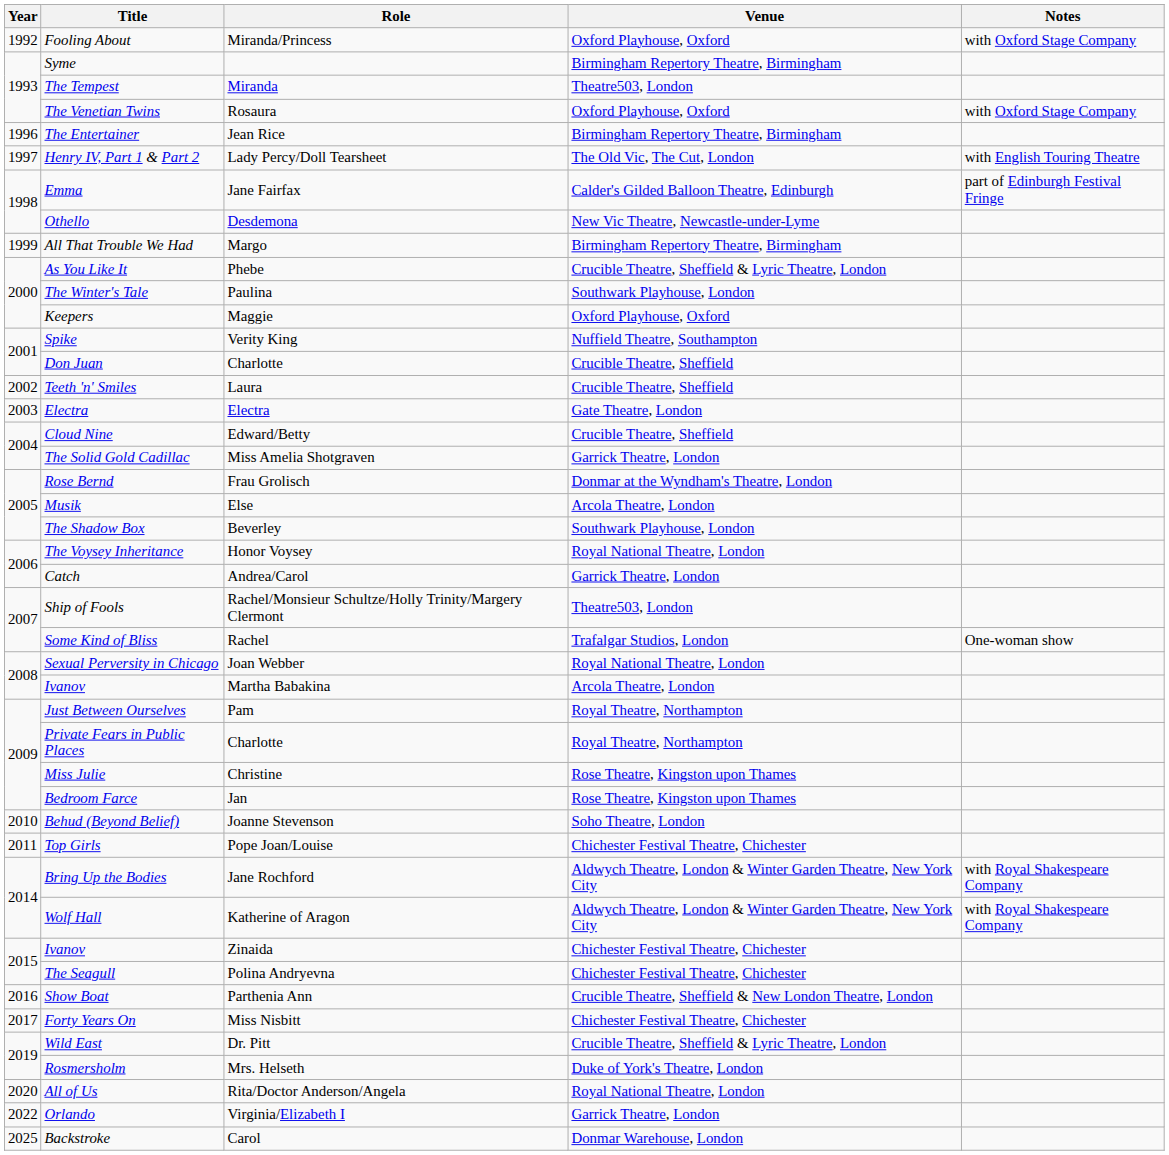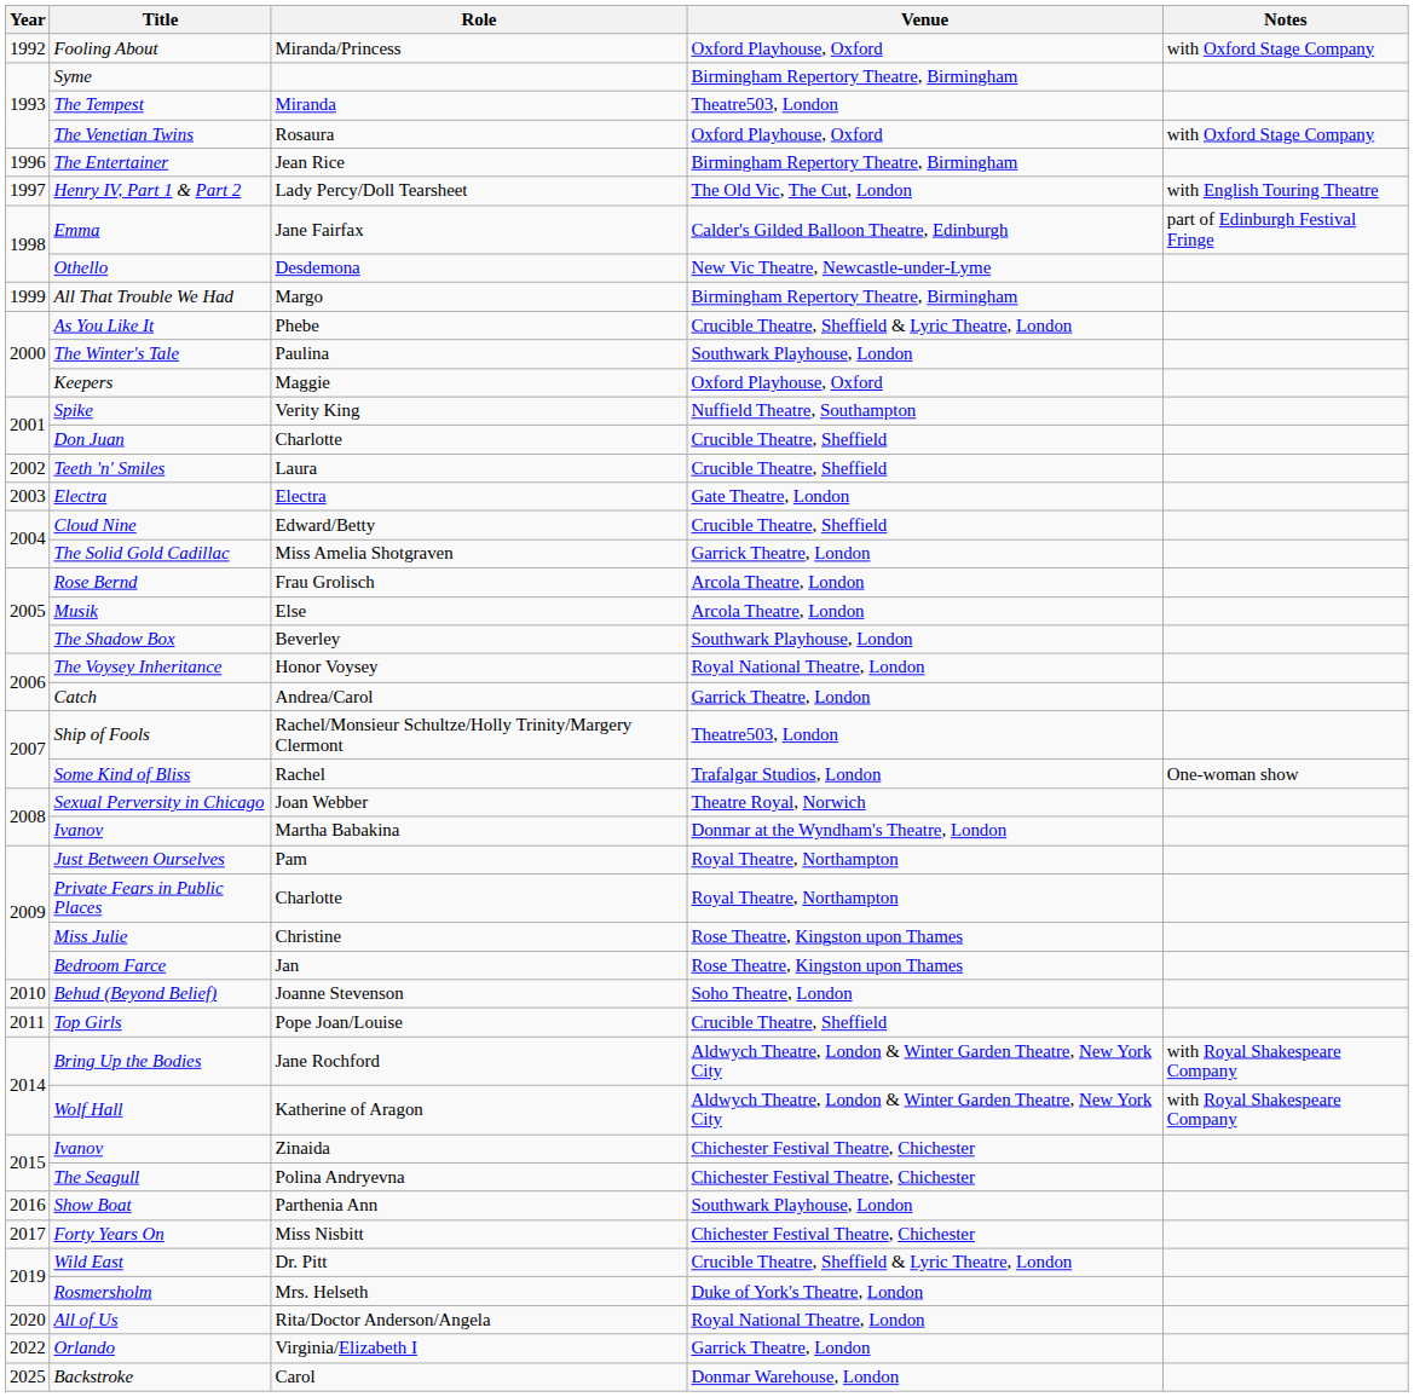Rose Bernd | Venue: Donmar at the Wyndham's Theatre, London -> Arcola Theatre, London
Sexual Perversity in Chicago | Venue: Royal National Theatre, London -> Theatre Royal, Norwich
Ivanov / Martha Babakina | Venue: Arcola Theatre, London -> Donmar at the Wyndham's Theatre, London
Top Girls | Venue: Chichester Festival Theatre, Chichester -> Crucible Theatre, Sheffield
Show Boat | Venue: Crucible Theatre, Sheffield & New London Theatre, London -> Southwark Playhouse, London
